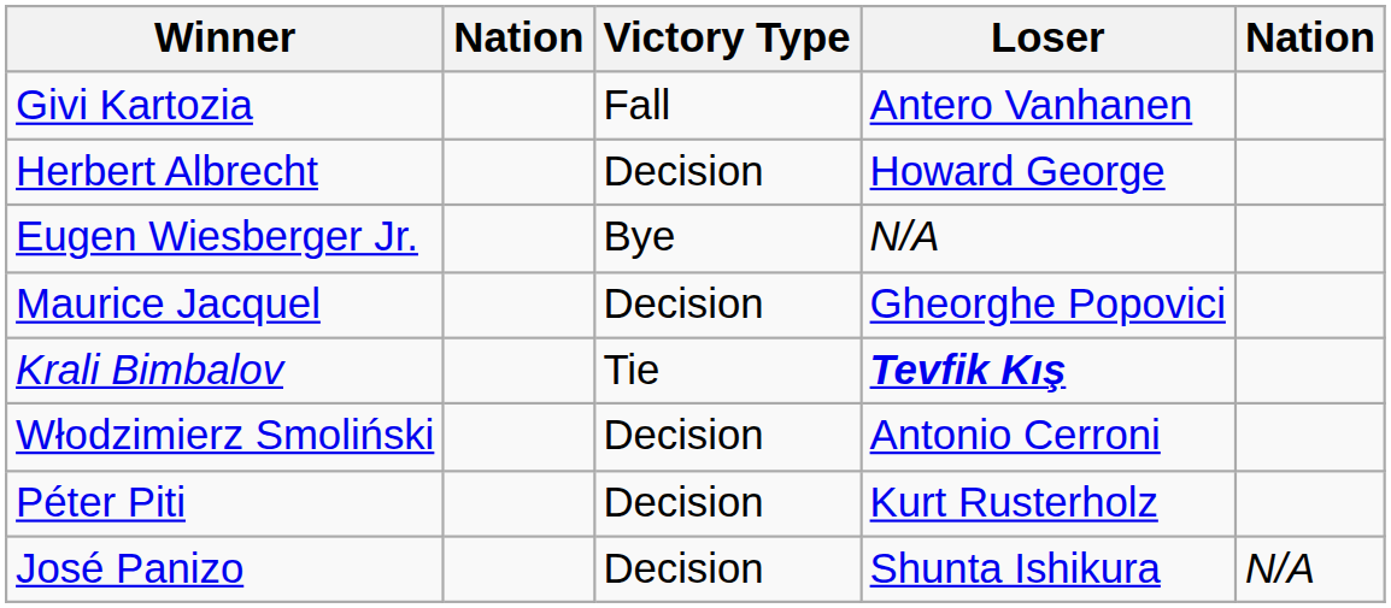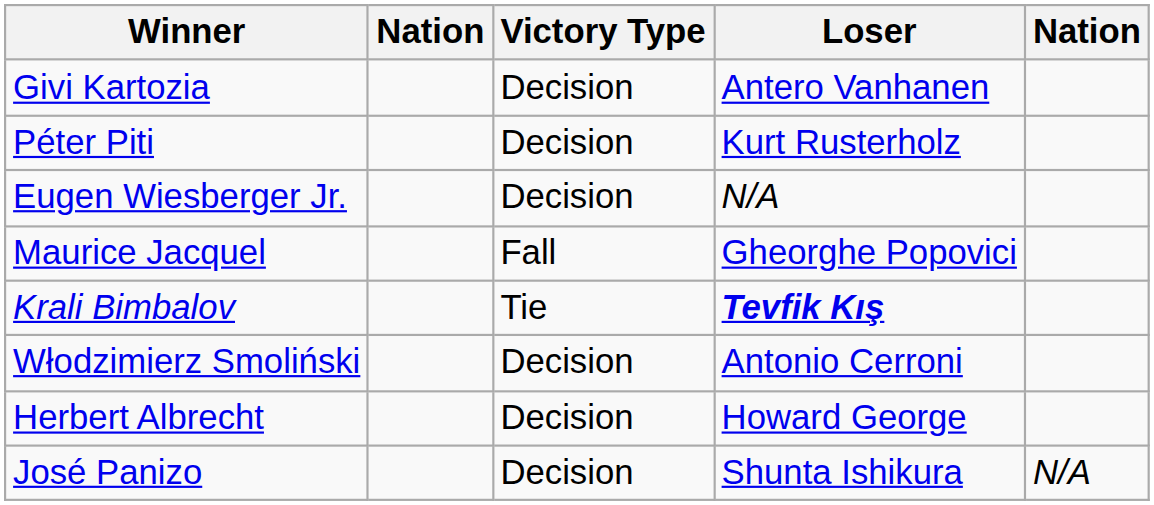Givi Kartozia | Victory Type: Fall -> Decision
rows swapped: Herbert Albrecht <-> Péter Piti
Eugen Wiesberger Jr. | Victory Type: Bye -> Decision
Maurice Jacquel | Victory Type: Decision -> Fall
